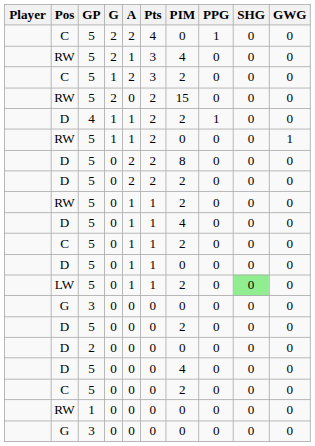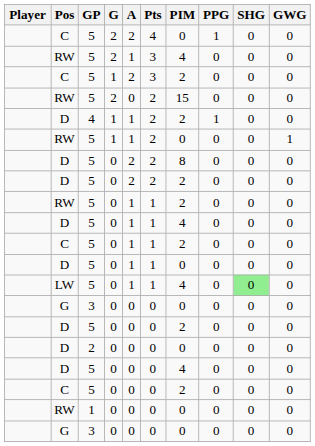LW | PIM: 2 -> 4
